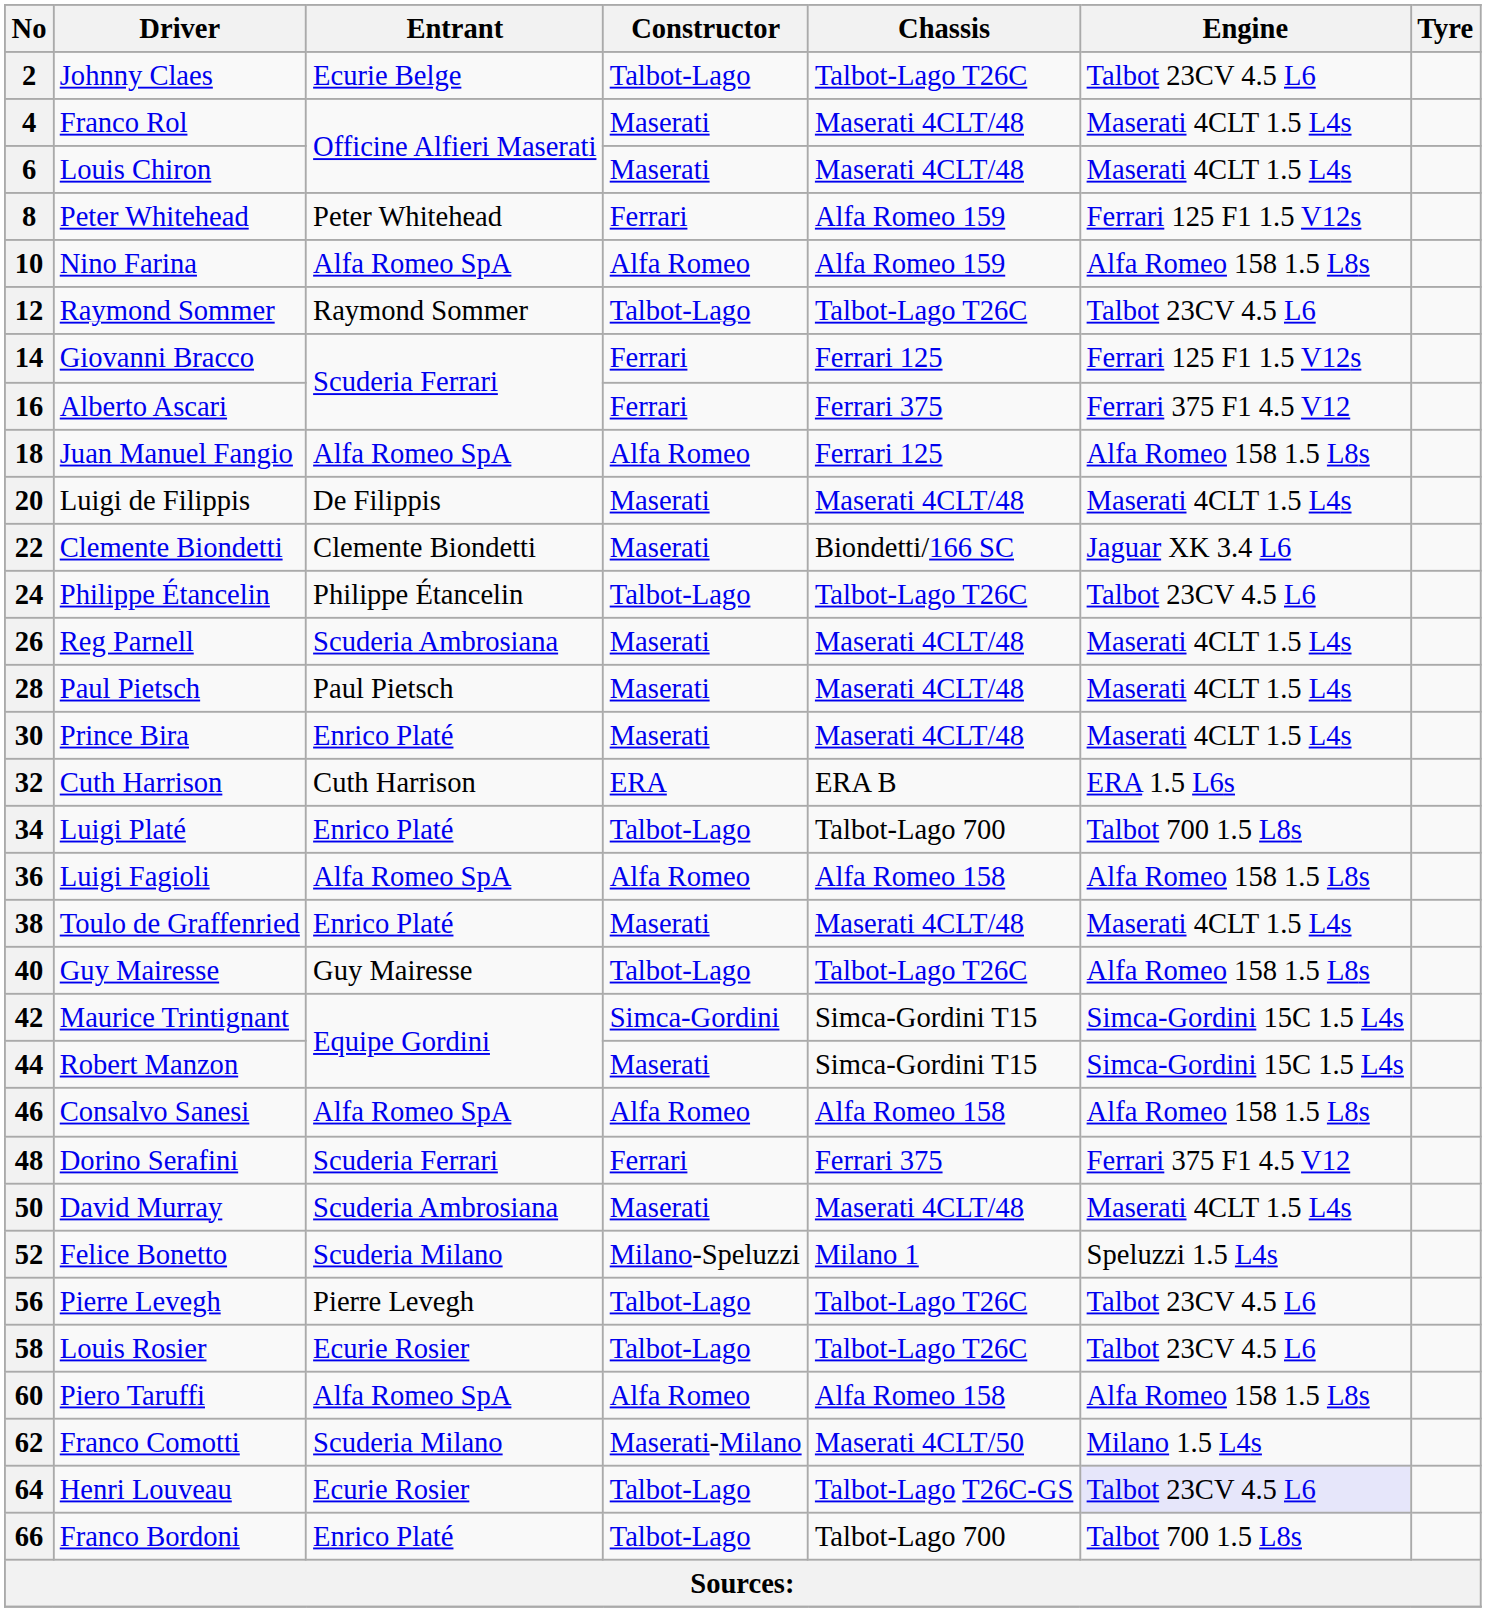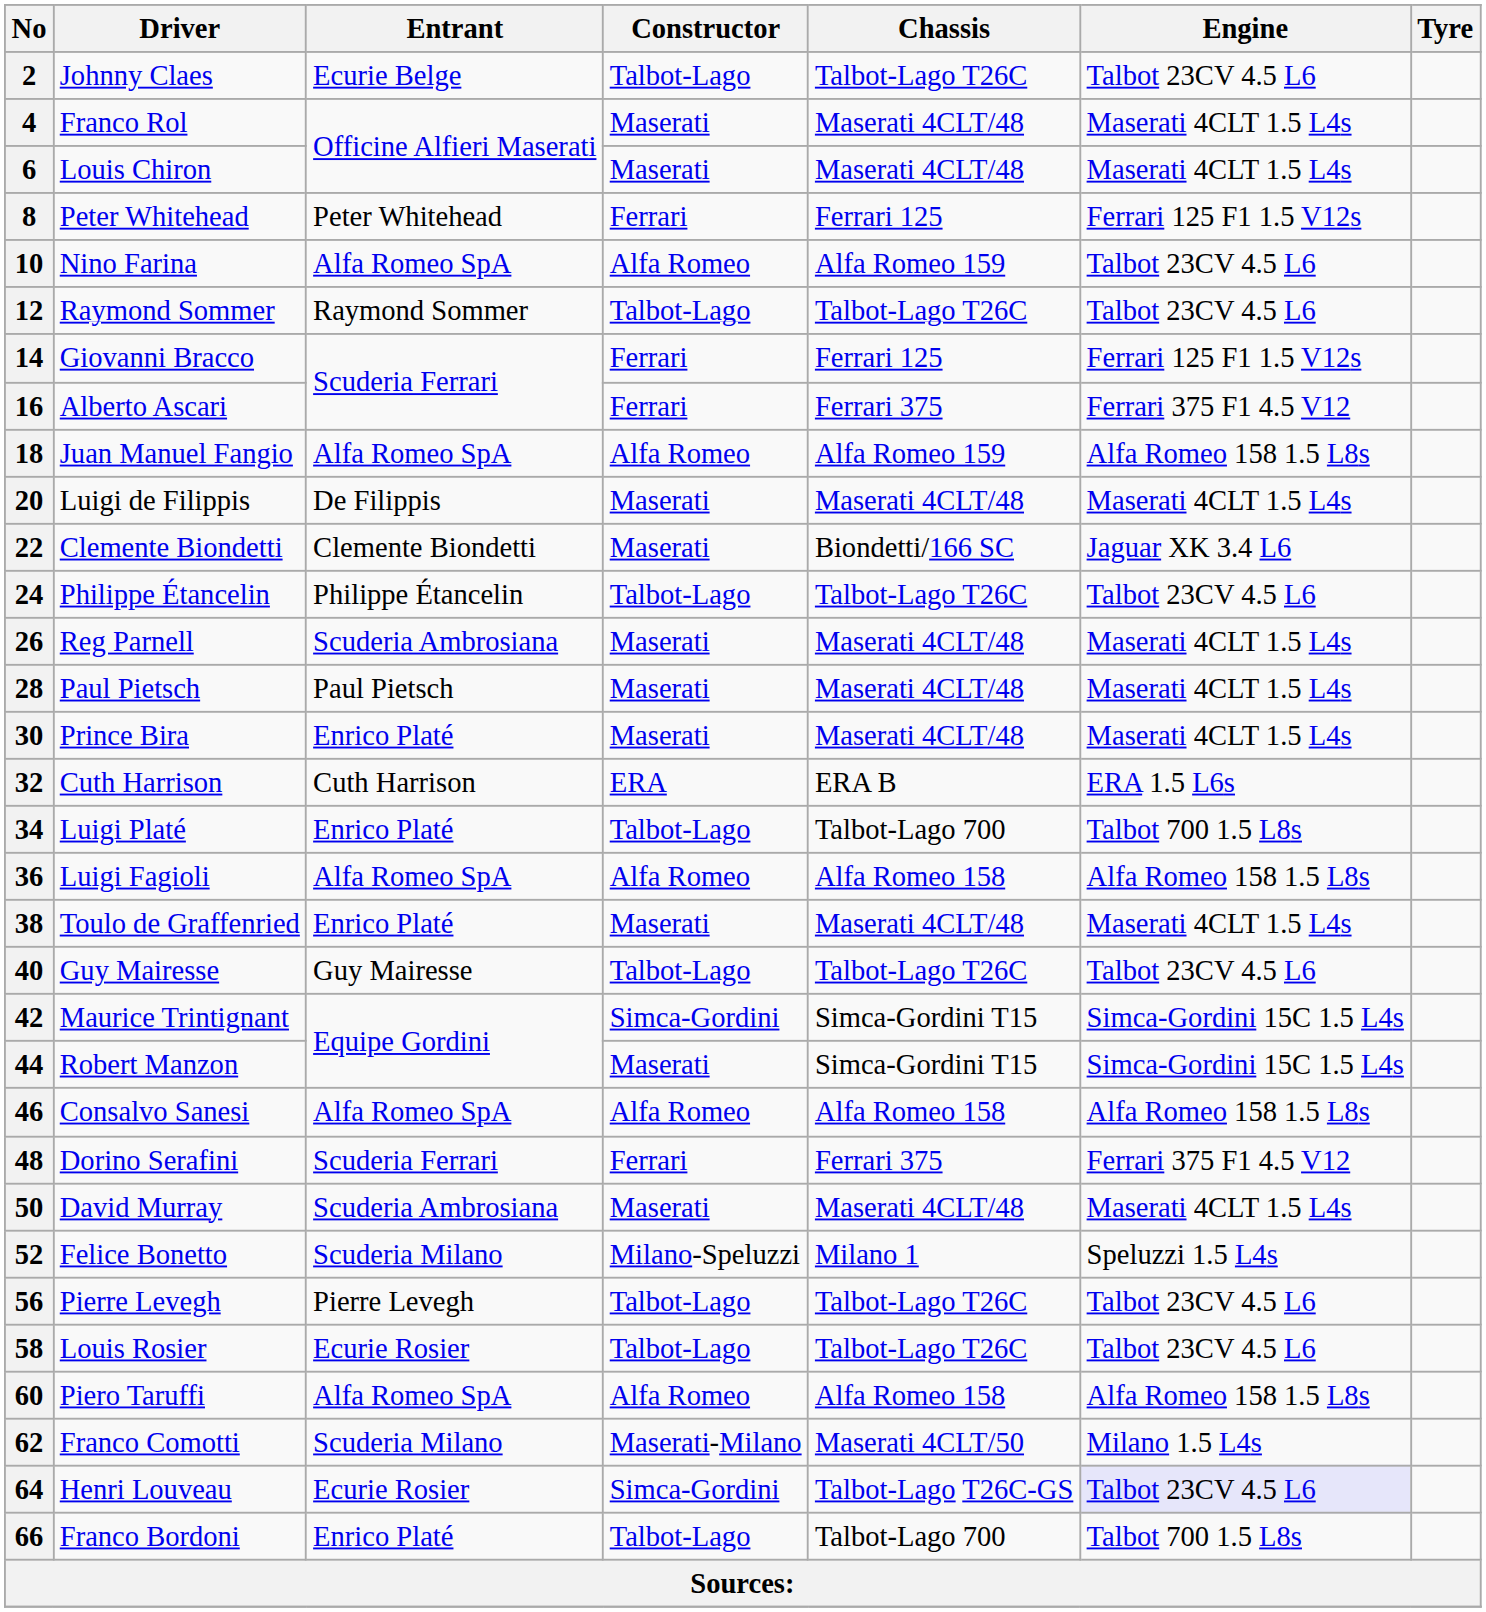8 | Chassis: Alfa Romeo 159 -> Ferrari 125
10 | Engine: Alfa Romeo 158 1.5 L8s -> Talbot 23CV 4.5 L6
18 | Chassis: Ferrari 125 -> Alfa Romeo 159
40 | Engine: Alfa Romeo 158 1.5 L8s -> Talbot 23CV 4.5 L6
64 | Constructor: Talbot-Lago -> Simca-Gordini
